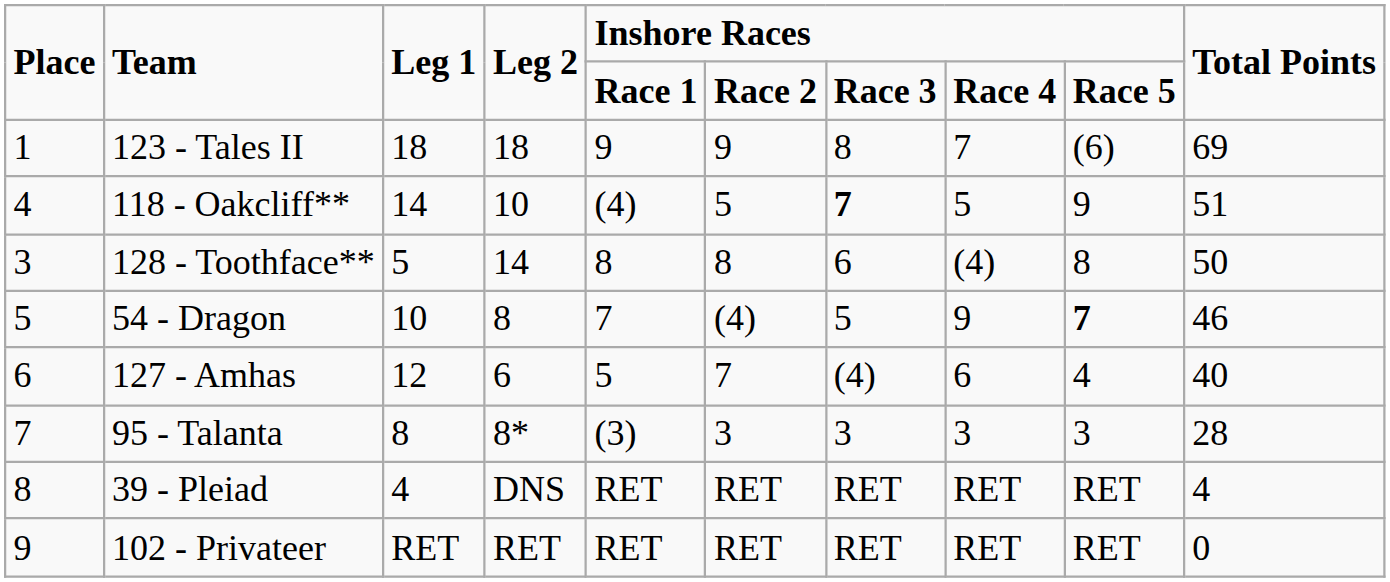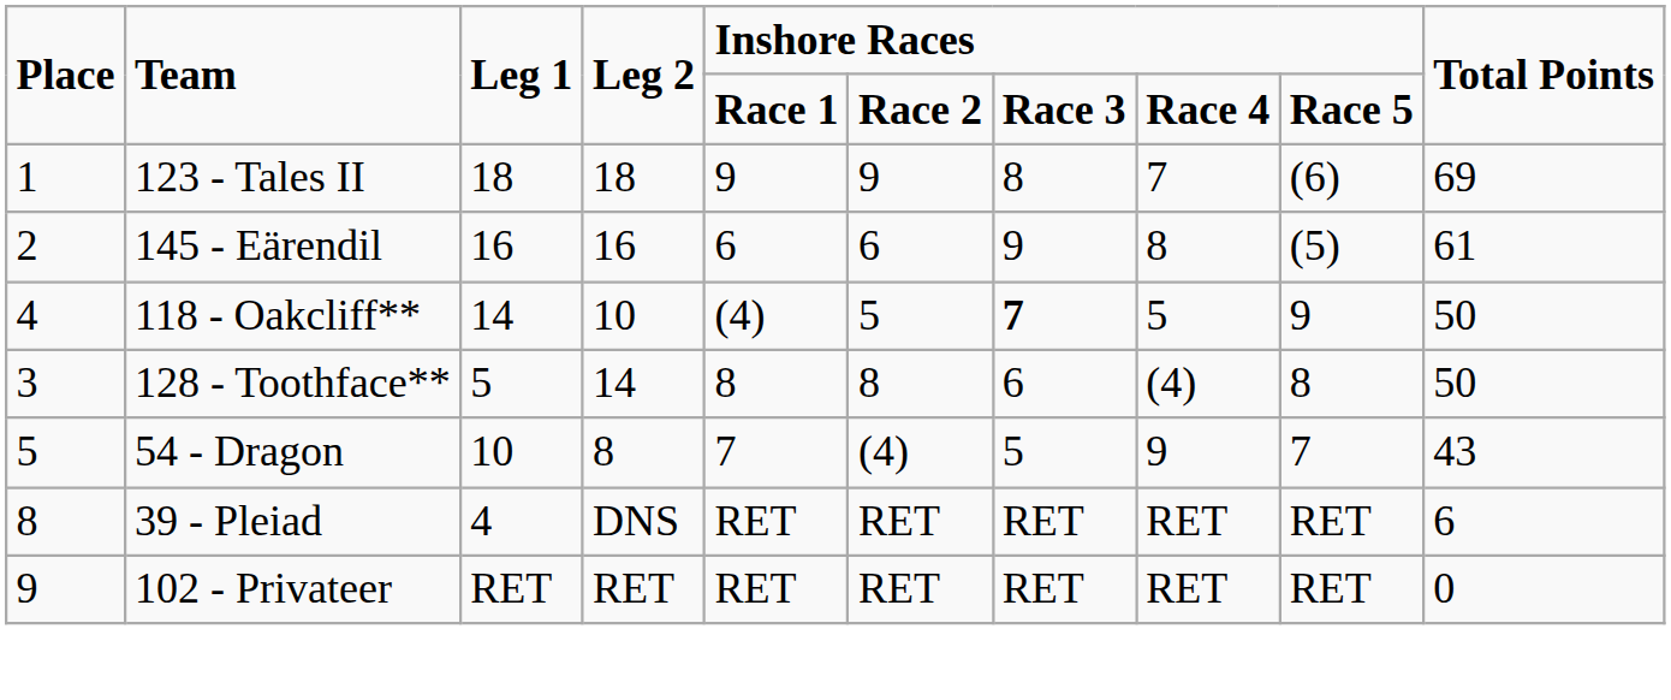+ row: 2 | 145 - Eärendil | 16 | 16 | 6 | 6 | 9 | 8 | (5) | 61
118 - Oakcliff** | Total Points: 51 -> 50
54 - Dragon | column 9: bold -> normal
54 - Dragon | Total Points: 46 -> 43
- row: 6 | 127 - Amhas | 12 | 6 | 5 | 7 | (4) | 6 | 4 | 40
- row: 7 | 95 - Talanta | 8 | 8* | (3) | 3 | 3 | 3 | 3 | 28
39 - Pleiad | Total Points: 4 -> 6
